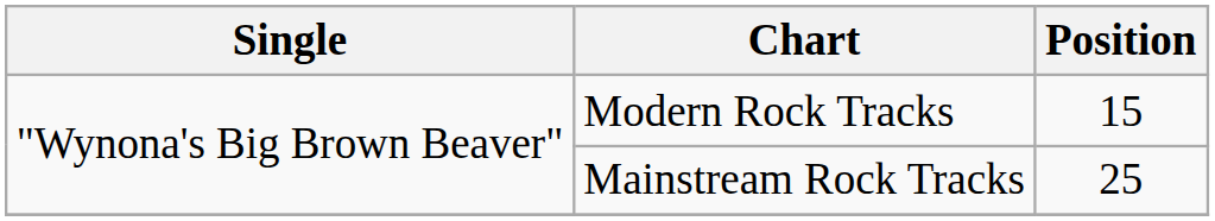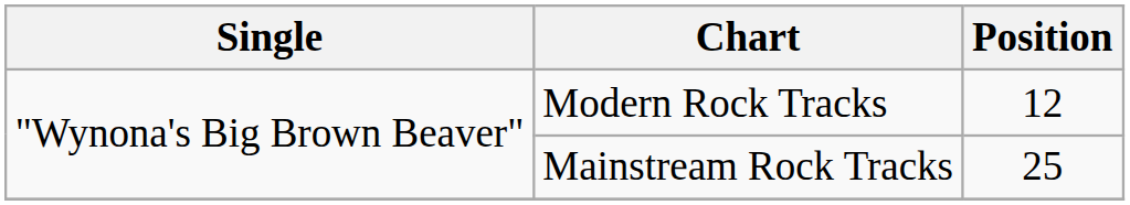Modern Rock Tracks | Position: 15 -> 12
